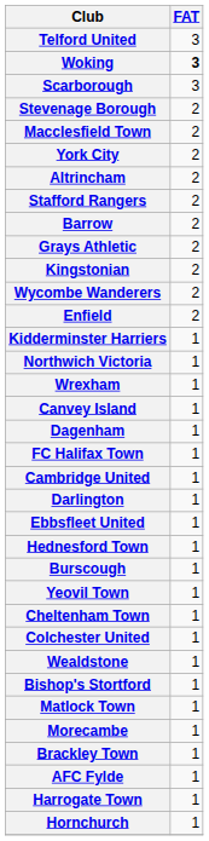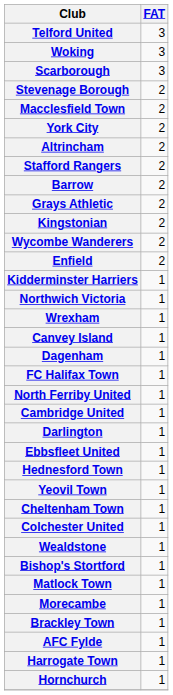Woking | FAT: bold -> normal
+ row: North Ferriby United | 1
- row: Burscough | 1
